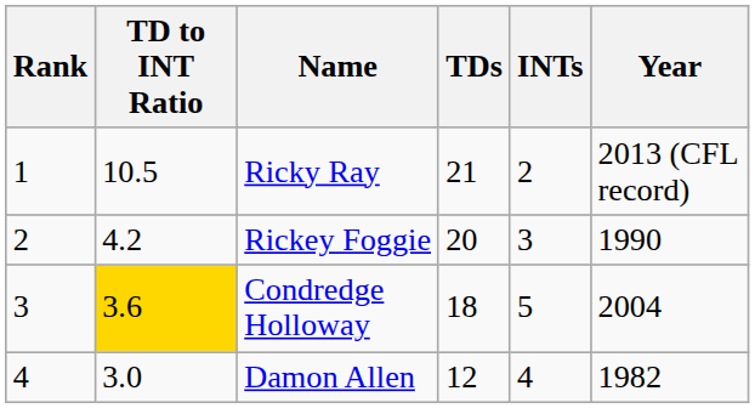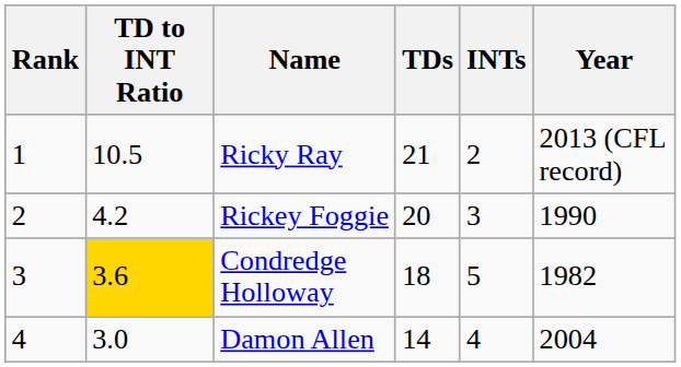Condredge Holloway | Year: 2004 -> 1982
Damon Allen | TDs: 12 -> 14
Damon Allen | Year: 1982 -> 2004
